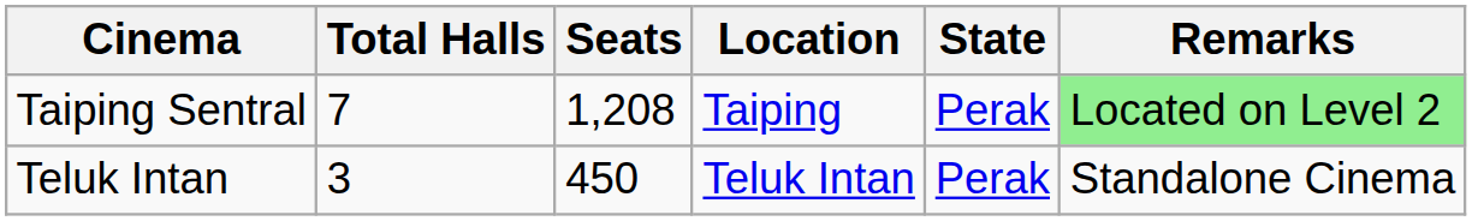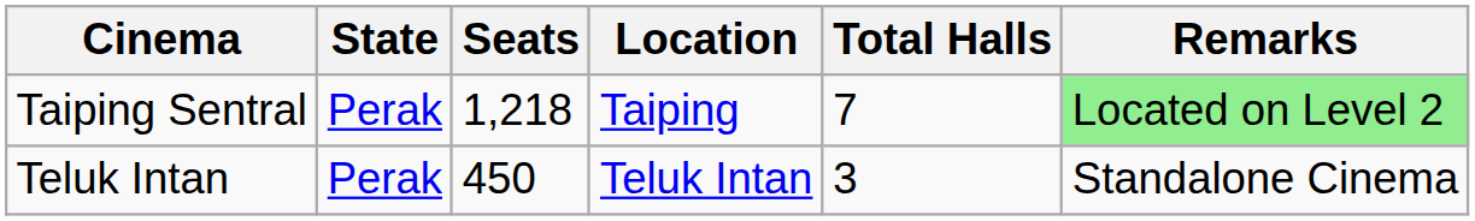columns swapped: Total Halls <-> State
Taiping Sentral | Seats: 1,208 -> 1,218
